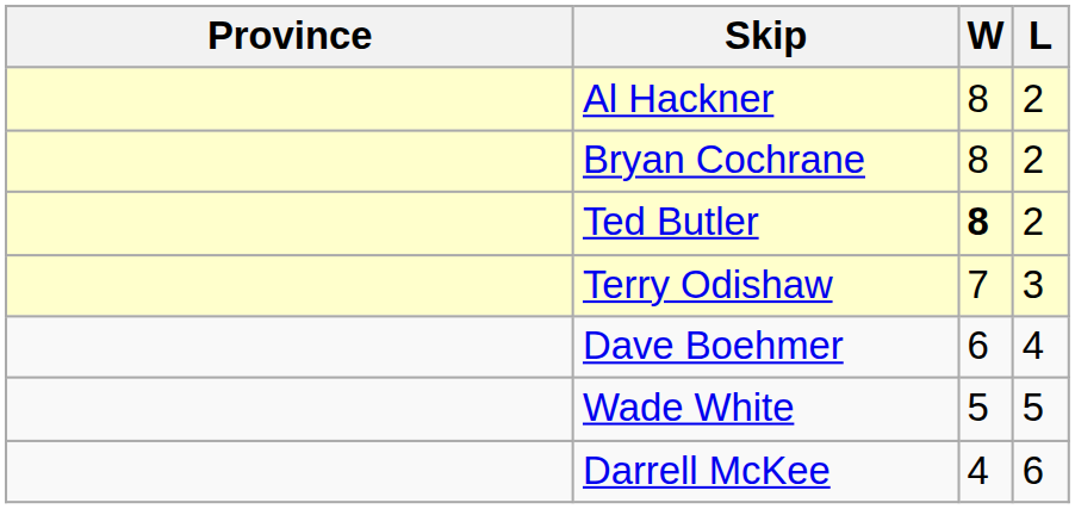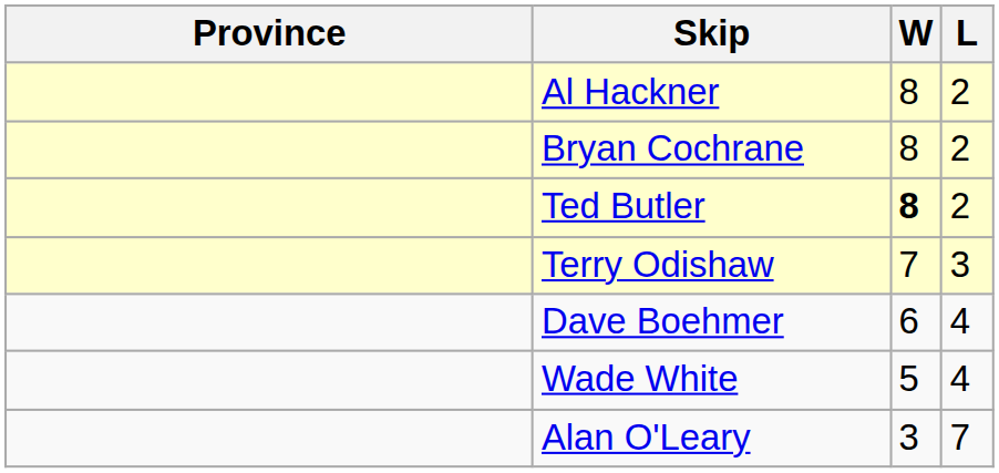Wade White | L: 5 -> 4
- row: Darrell McKee | 4 | 6
+ row: Alan O'Leary | 3 | 7
